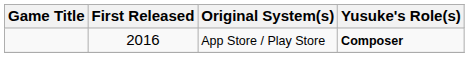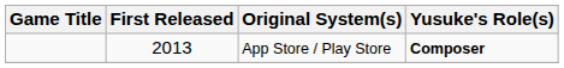App Store / Play Store | First Released: 2016 -> 2013
